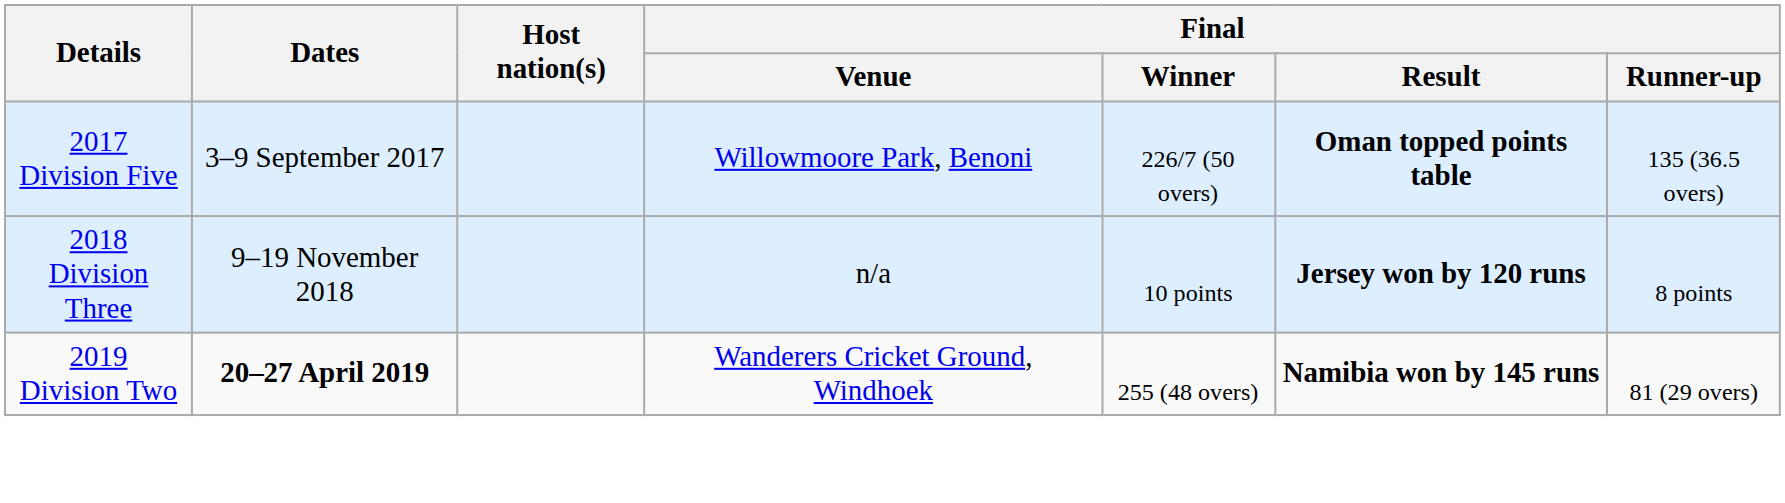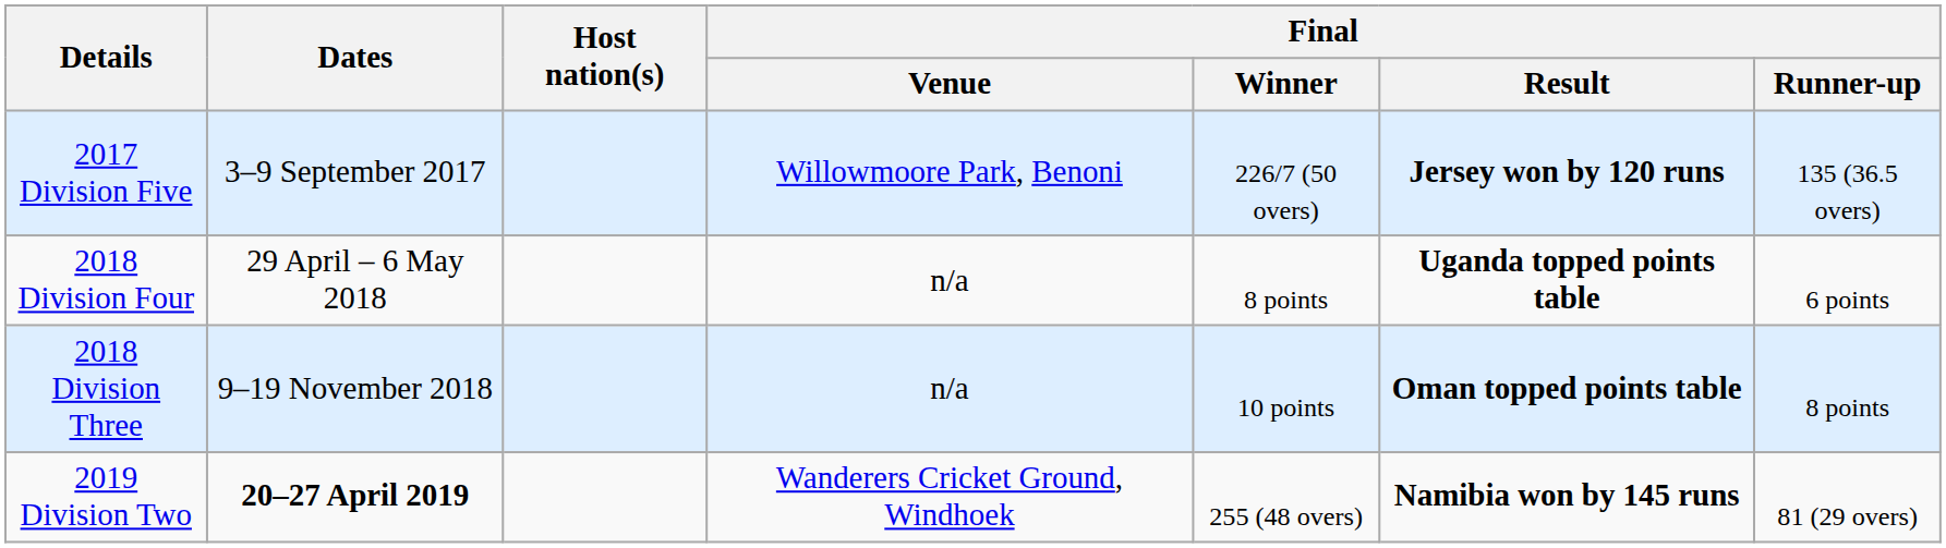2017 Division Five | Final / Result: Oman topped points table -> Jersey won by 120 runs
+ row: 2018 Division Four | 29 April – 6 May 2018 | n/a | 8 points | Uganda topped points table | 6 points
2018 Division Three | Final / Result: Jersey won by 120 runs -> Oman topped points table
